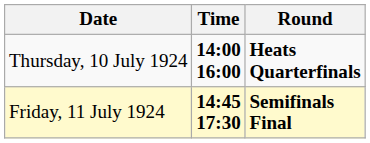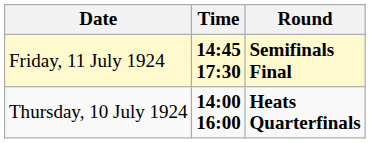rows swapped: Thursday, 10 July 1924 <-> Friday, 11 July 1924
